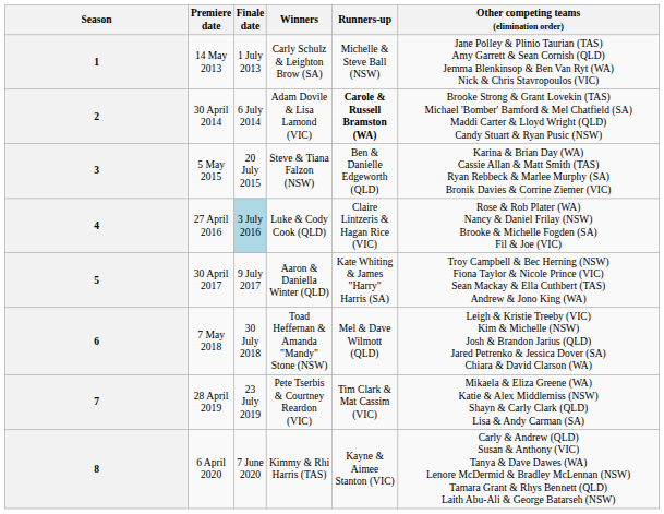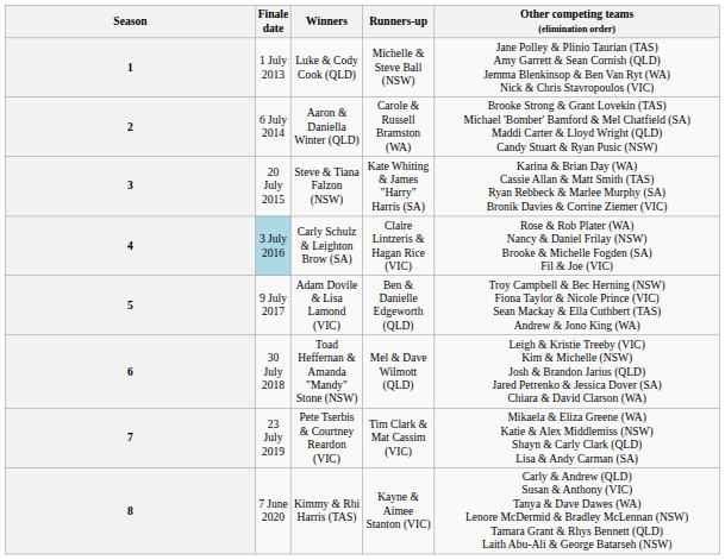- column: Premiere date | 14 May 2013 | 30 April 2014 | 5 May 2015 | 27 April 2016 | 30 April 2017 | 7 May 2018 | 28 April 2019 | 6 April 2020
1 | Winners: Carly Schulz & Leighton Brow (SA) -> Luke & Cody Cook (QLD)
2 | Winners: Adam Dovile & Lisa Lamond (VIC) -> Aaron & Daniella Winter (QLD)
2 | Runners-up: bold -> normal
3 | Runners-up: Ben & Danielle Edgeworth (QLD) -> Kate Whiting & James "Harry" Harris (SA)
4 | Winners: Luke & Cody Cook (QLD) -> Carly Schulz & Leighton Brow (SA)
5 | Winners: Aaron & Daniella Winter (QLD) -> Adam Dovile & Lisa Lamond (VIC)
5 | Runners-up: Kate Whiting & James "Harry" Harris (SA) -> Ben & Danielle Edgeworth (QLD)
